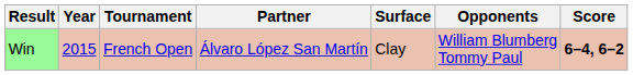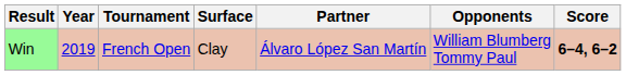columns swapped: Surface <-> Partner
Win | Year: 2015 -> 2019
